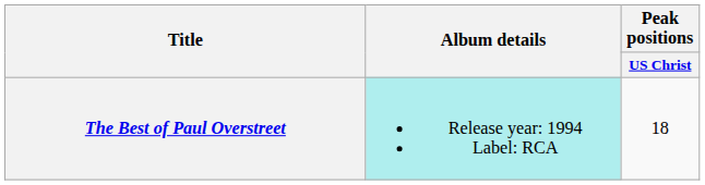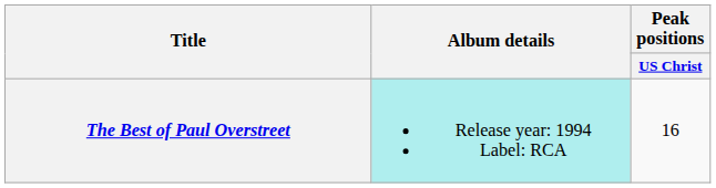The Best of Paul Overstreet | Peak positions / US Christ: 18 -> 16
